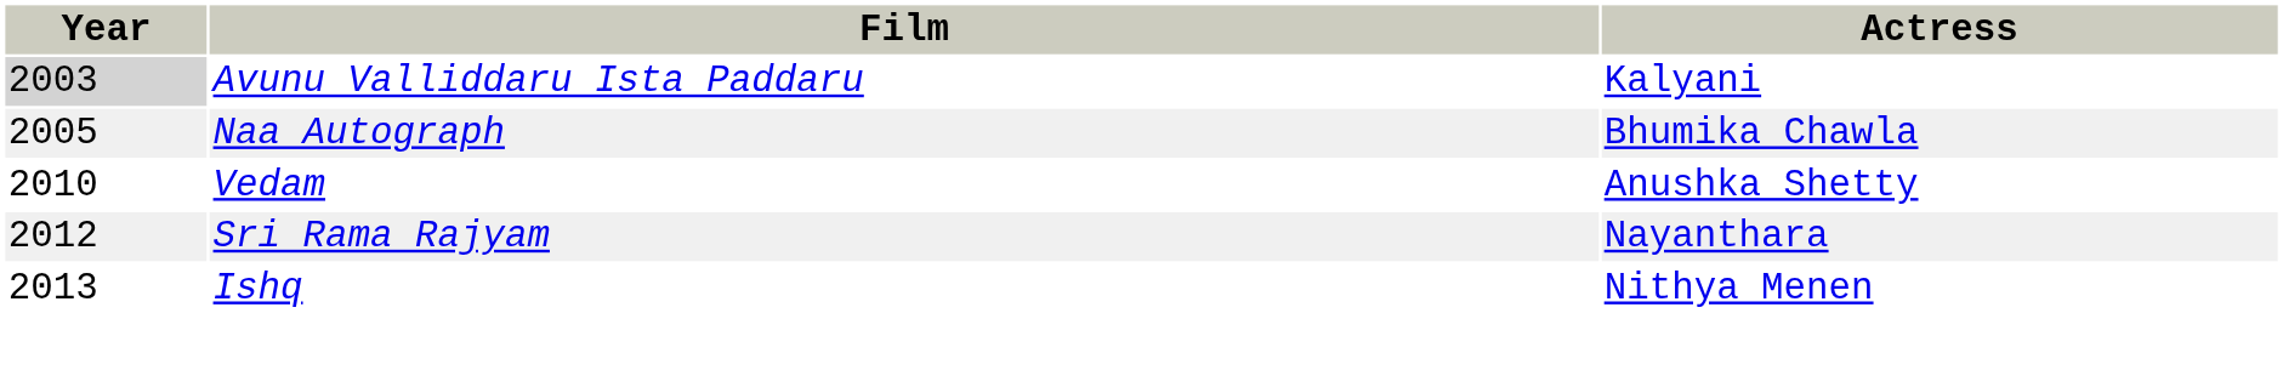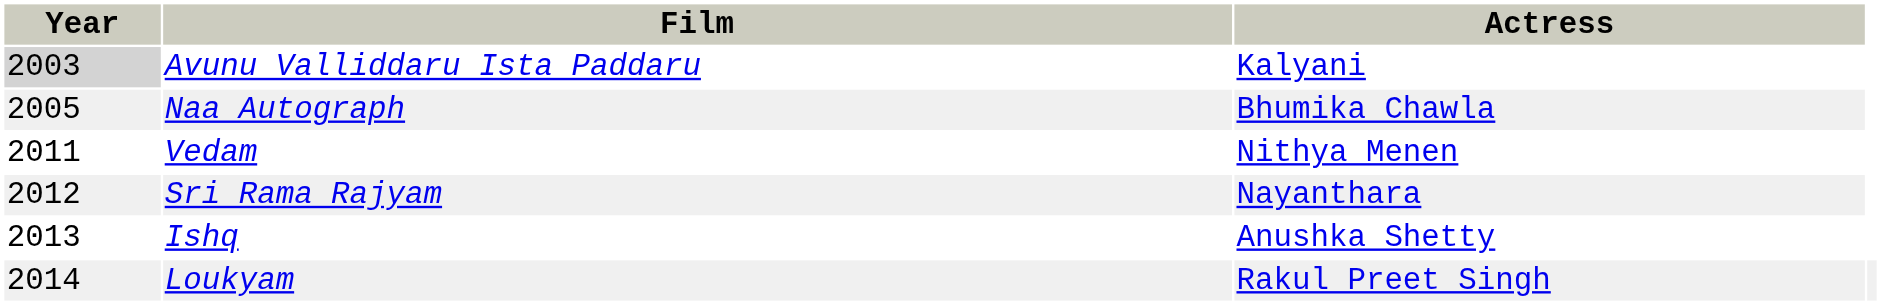Vedam | Year: 2010 -> 2011
Vedam | Actress: Anushka Shetty -> Nithya Menen
Ishq | Actress: Nithya Menen -> Anushka Shetty
+ row: 2014 | Loukyam | Rakul Preet Singh
